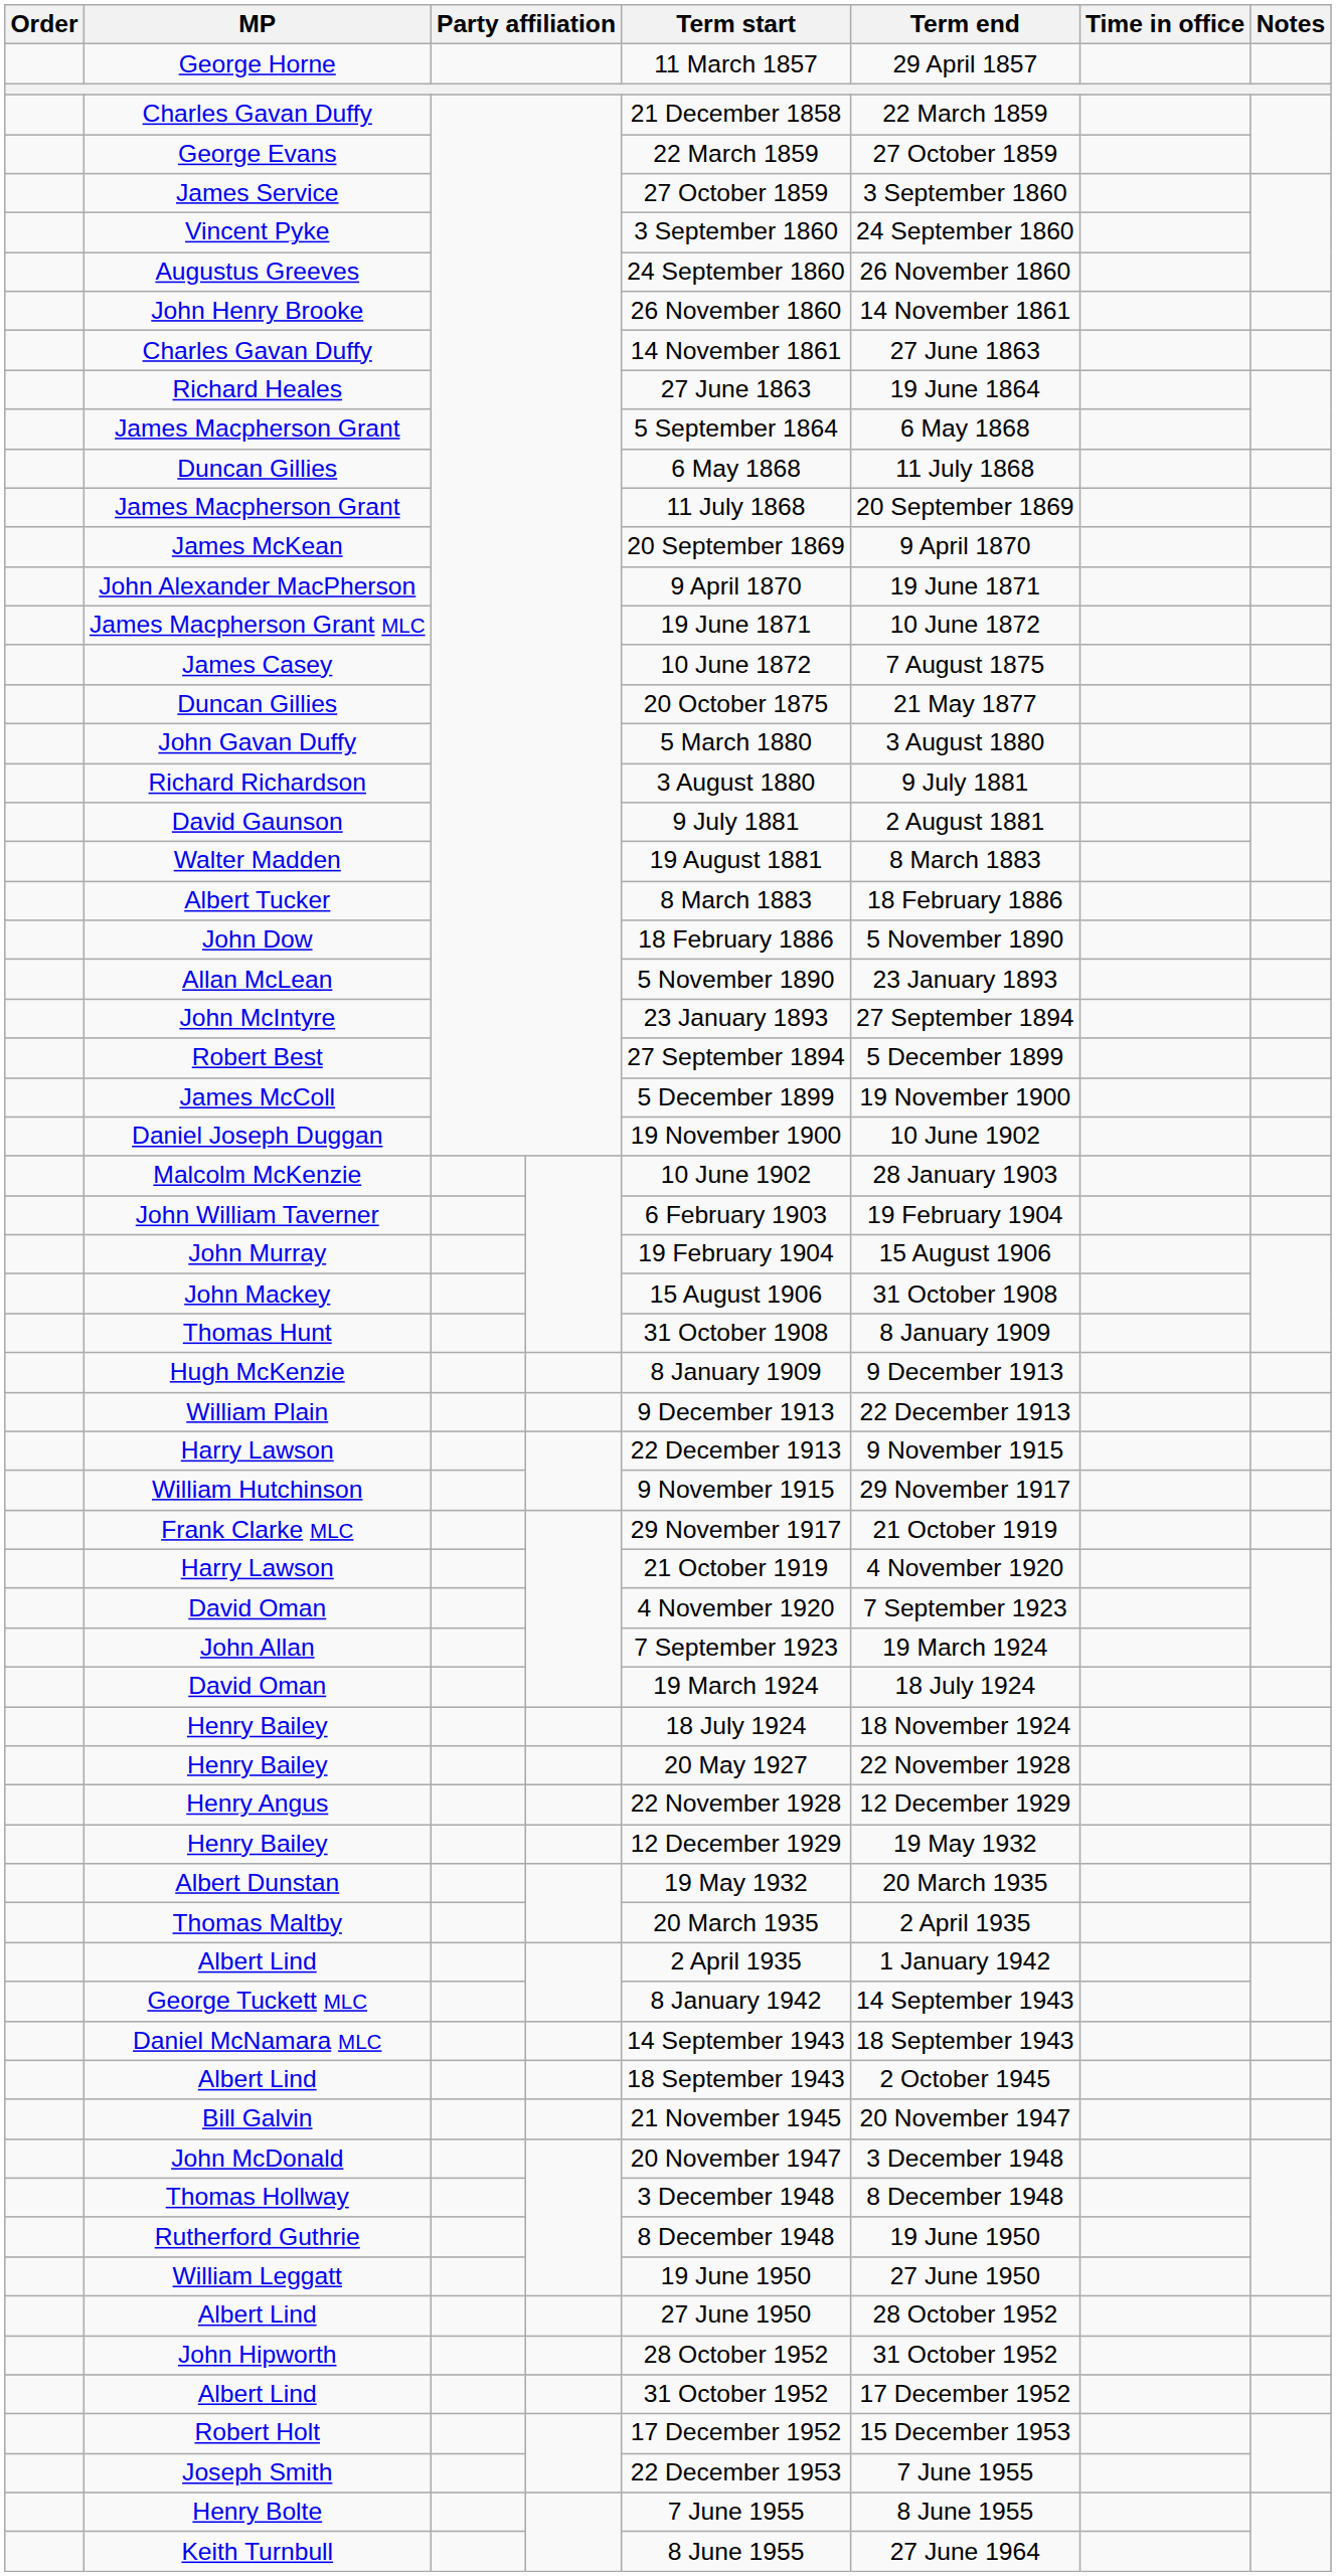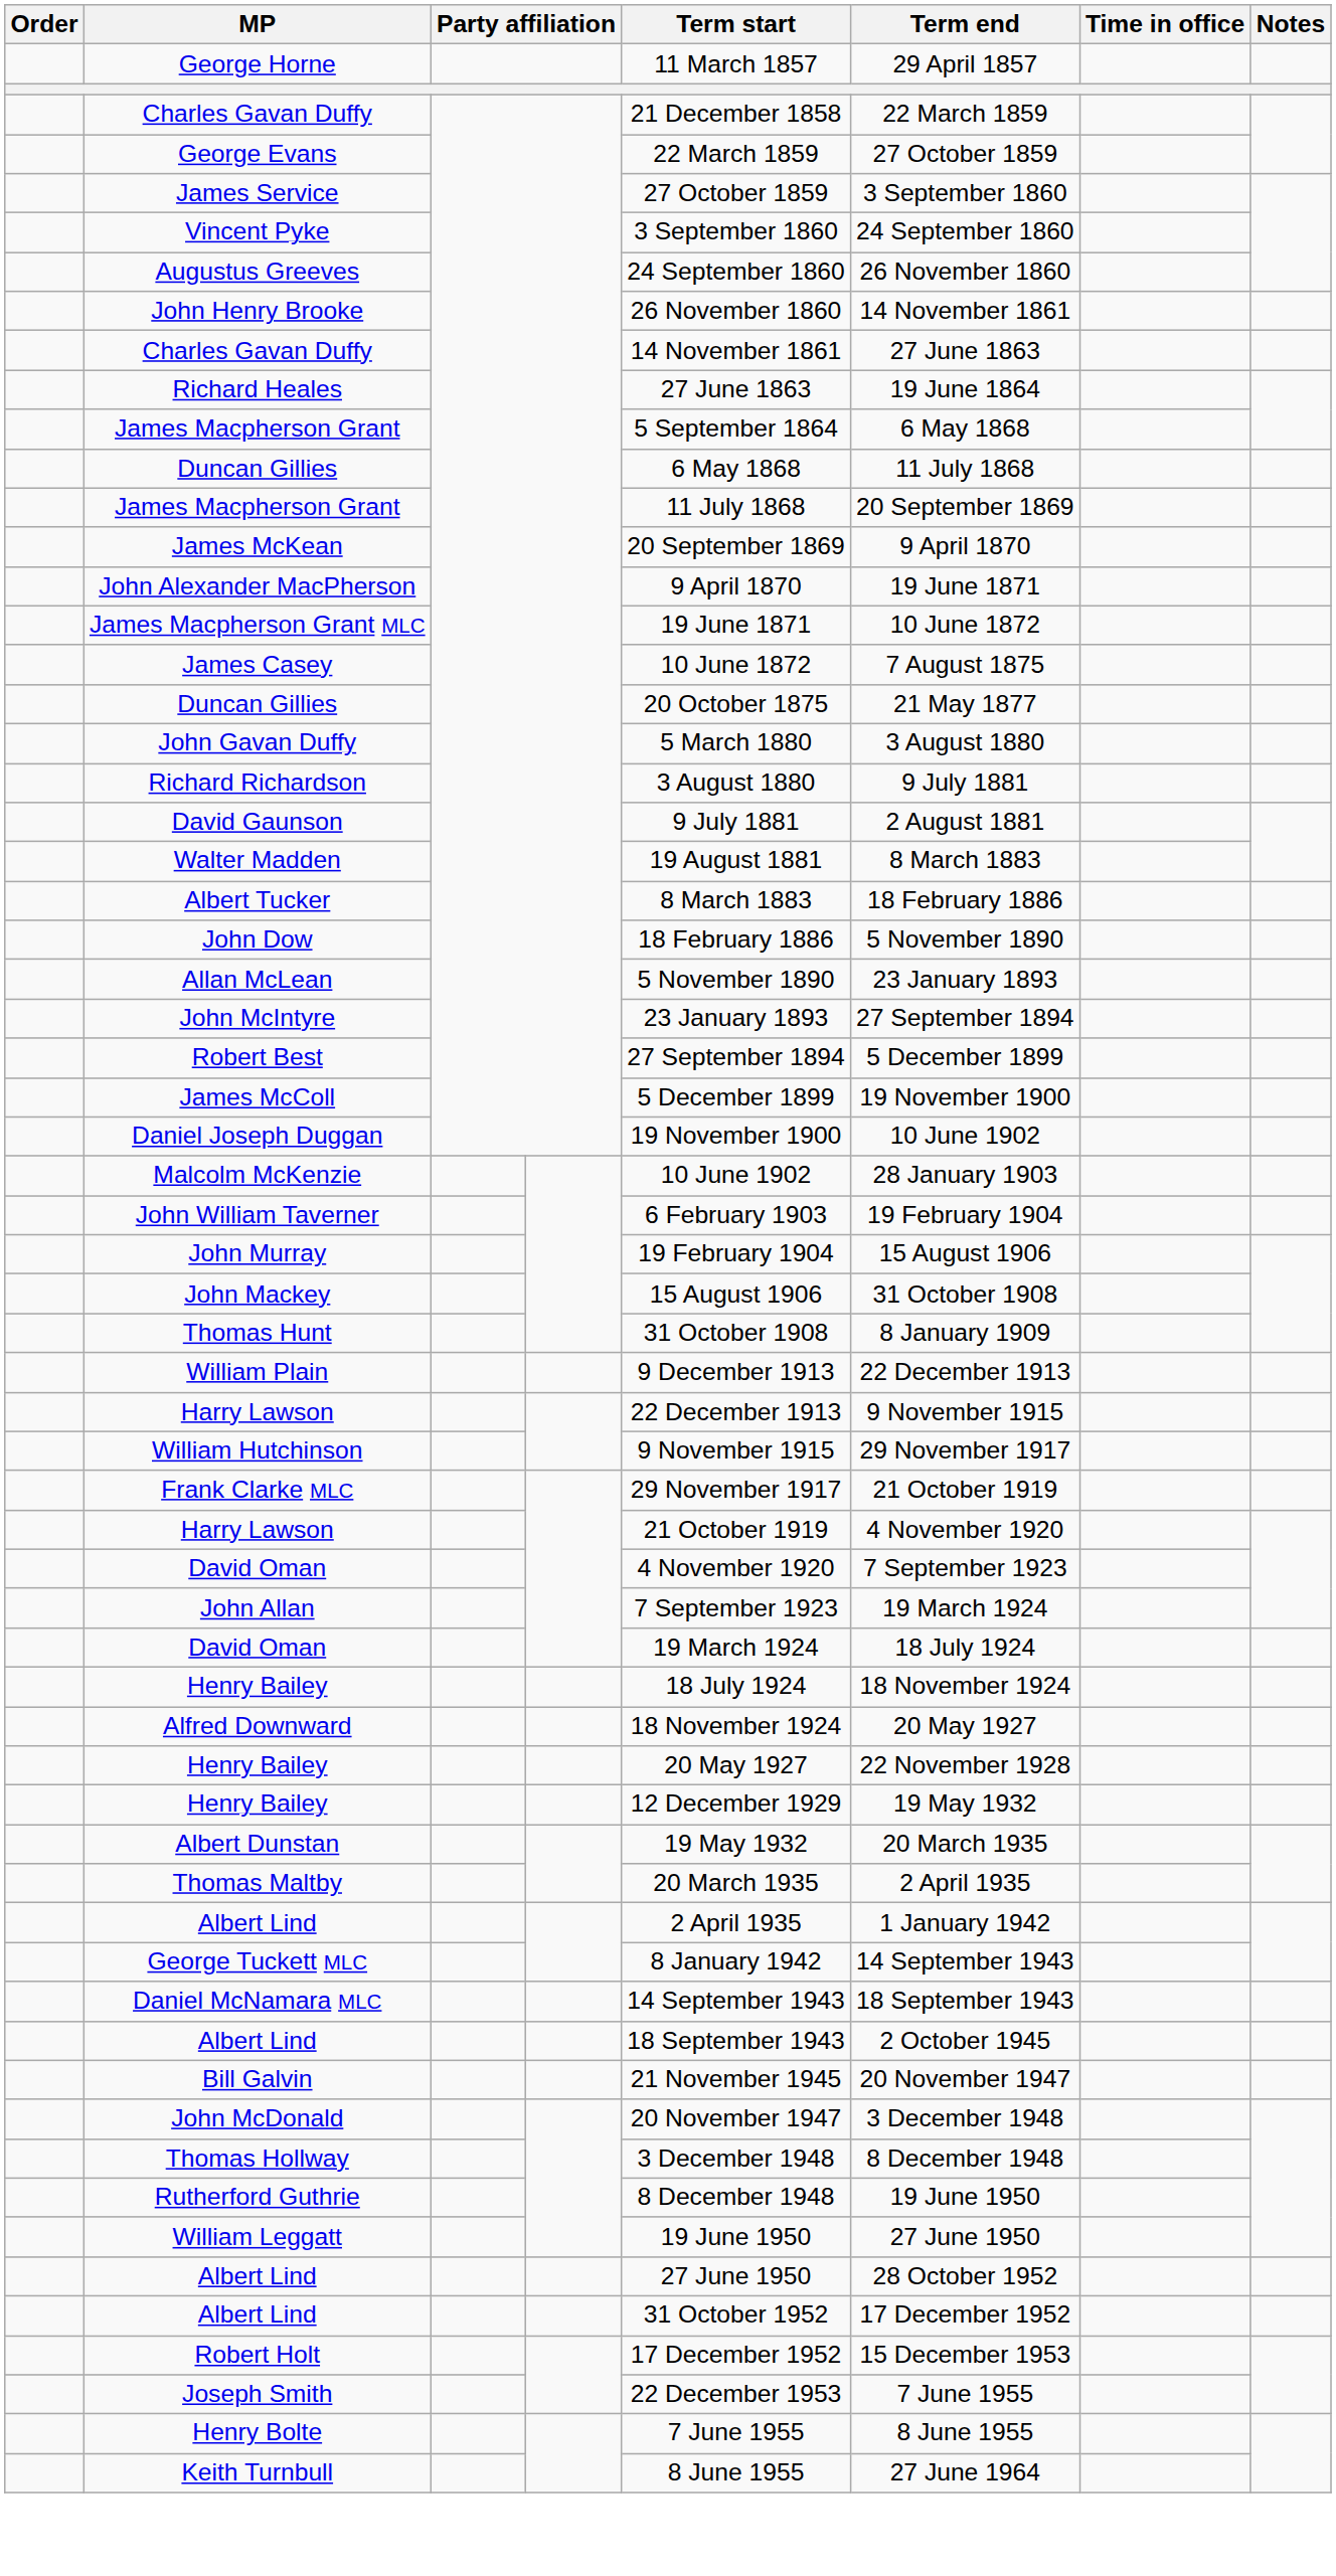- row: Hugh McKenzie | 8 January 1909 | 9 December 1913
+ row: Alfred Downward | 18 November 1924 | 20 May 1927
- row: Henry Angus | 22 November 1928 | 12 December 1929
- row: John Hipworth | 28 October 1952 | 31 October 1952
